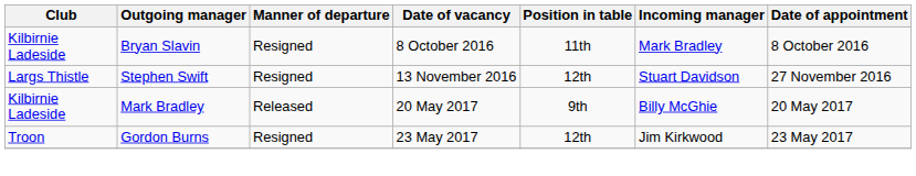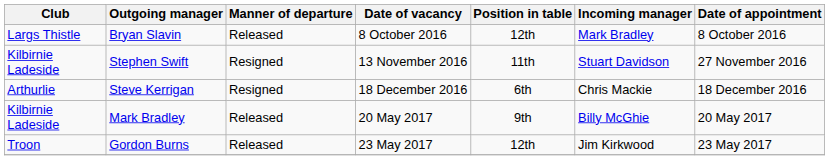Bryan Slavin | Club: Kilbirnie Ladeside -> Largs Thistle
Bryan Slavin | Manner of departure: Resigned -> Released
Bryan Slavin | Position in table: 11th -> 12th
Stephen Swift | Club: Largs Thistle -> Kilbirnie Ladeside
Stephen Swift | Position in table: 12th -> 11th
+ row: Arthurlie | Steve Kerrigan | Resigned | 18 December 2016 | 6th | Chris Mackie | 18 December 2016
Gordon Burns | Manner of departure: Resigned -> Released
